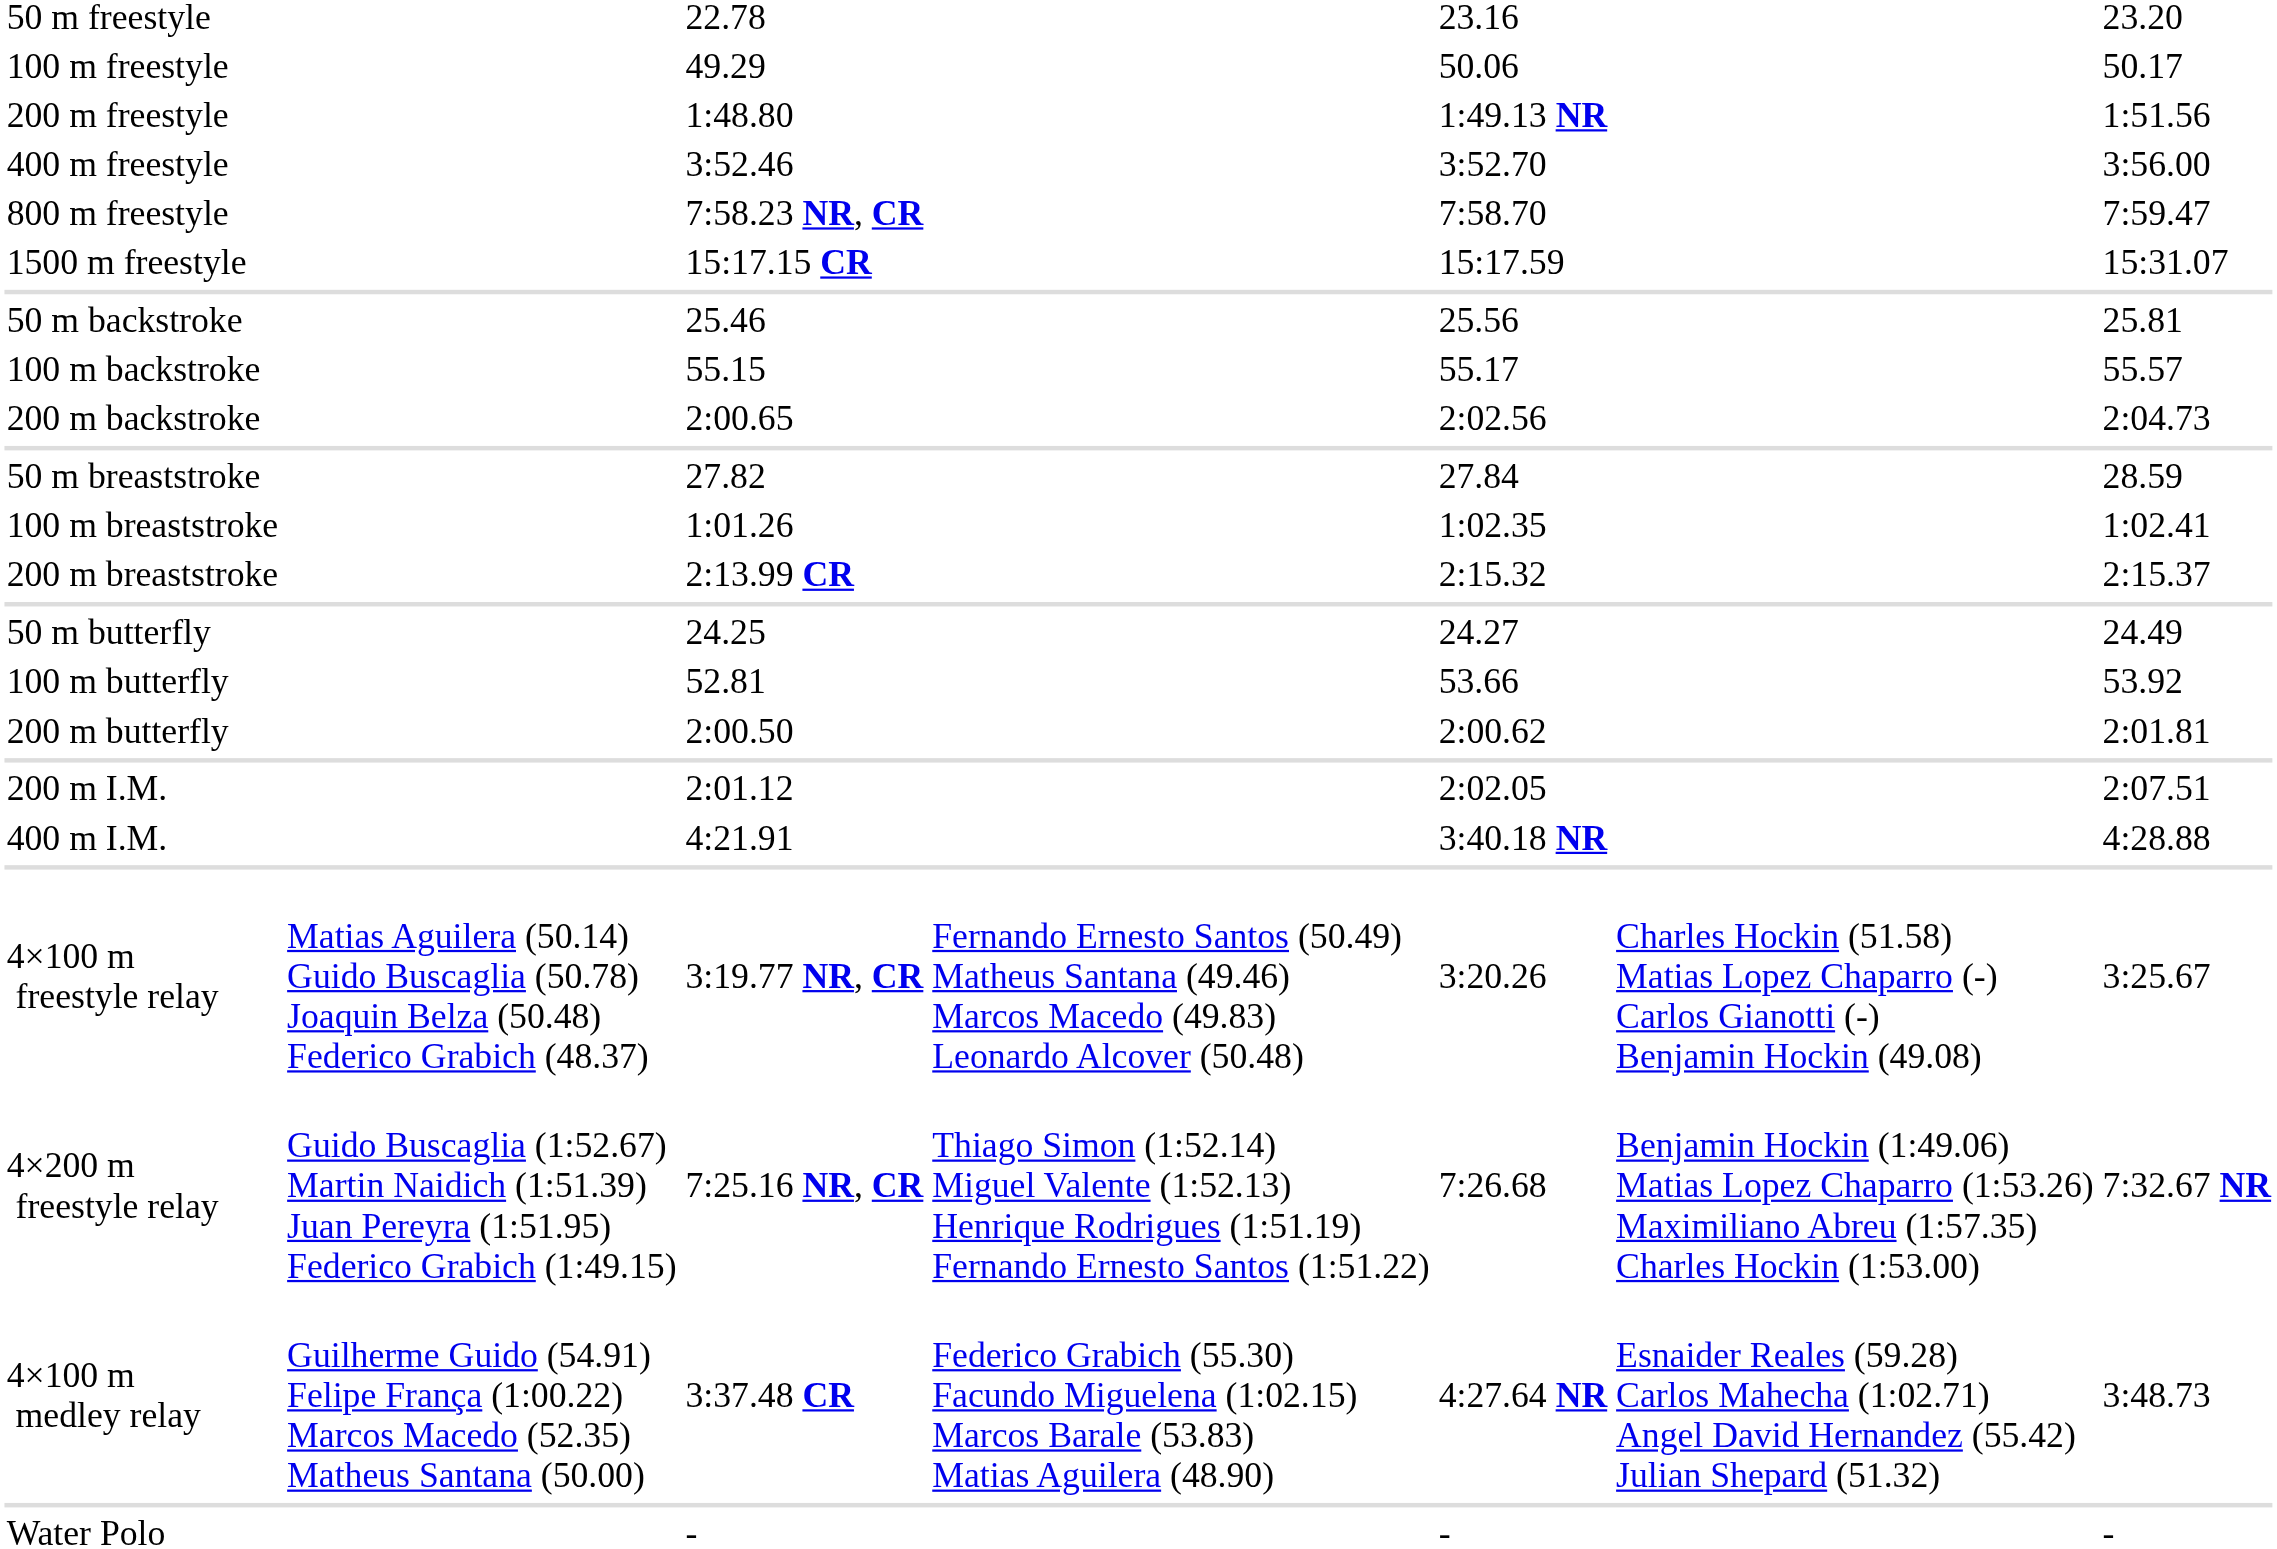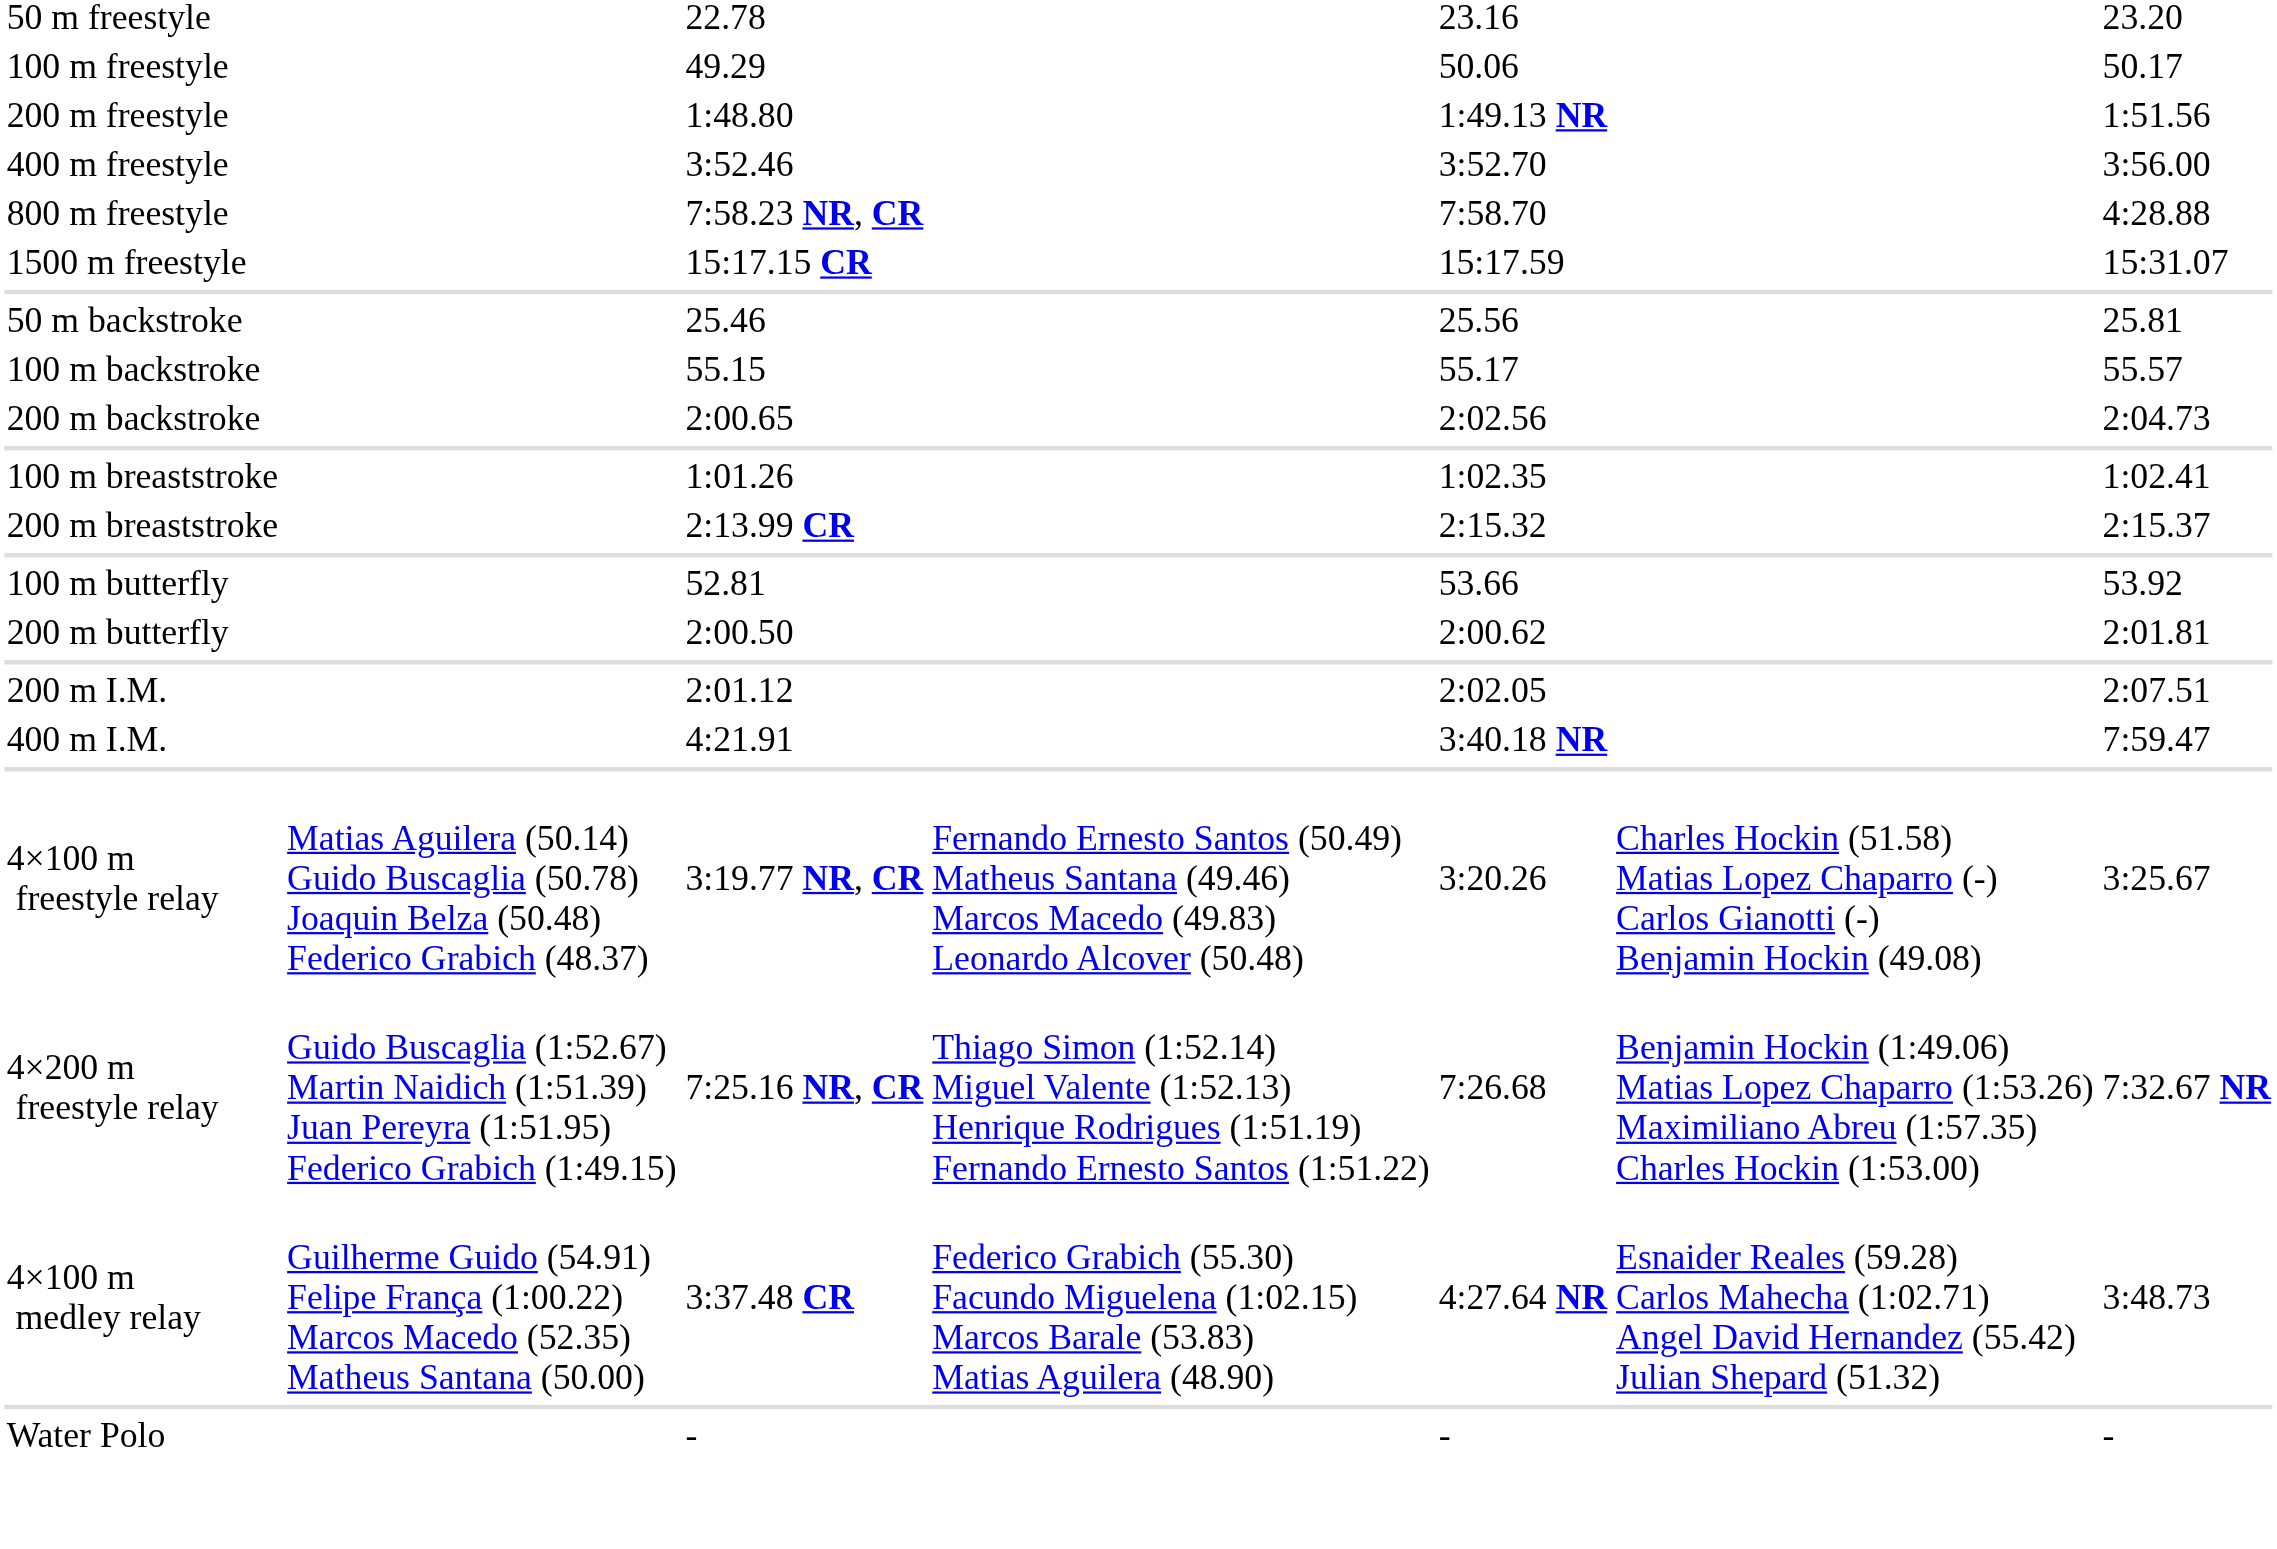800 m freestyle | column 7: 7:59.47 -> 4:28.88
- row: 50 m breaststroke | 27.82 | 27.84 | 28.59
- row: 50 m butterfly | 24.25 | 24.27 | 24.49
400 m I.M. | column 7: 4:28.88 -> 7:59.47
